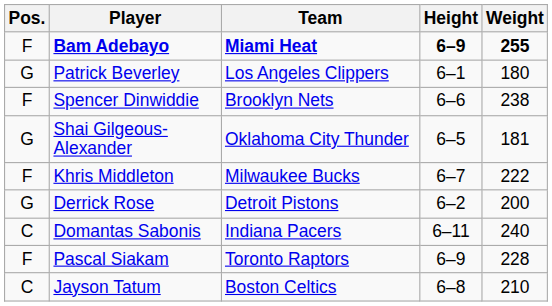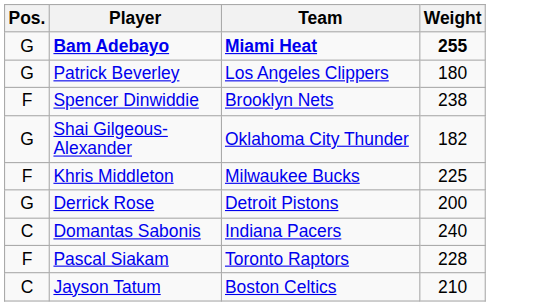- column: Height | 6–9 | 6–1 | 6–6 | 6–5 | 6–7 | 6–2 | 6–11 | 6–9 | 6–8
Bam Adebayo | Pos.: F -> G
Shai Gilgeous-Alexander | Weight: 181 -> 182
Khris Middleton | Weight: 222 -> 225
